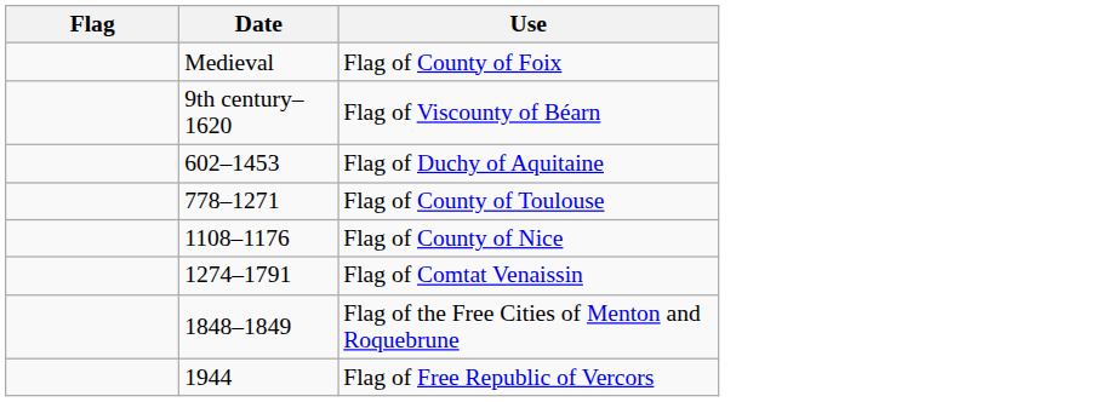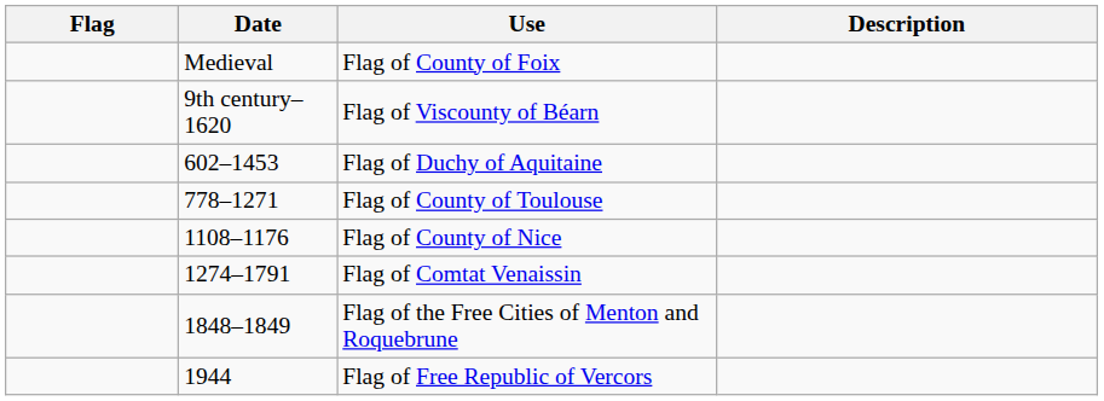+ column: Description
